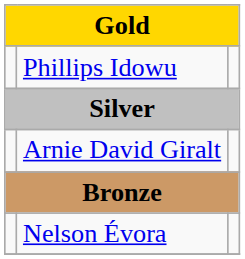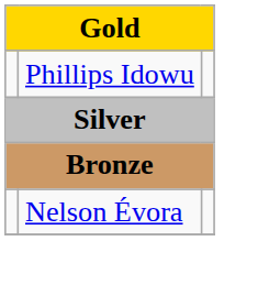- row: Arnie David Giralt
